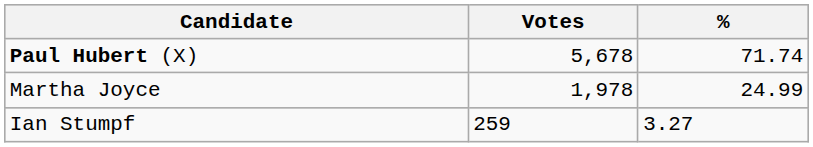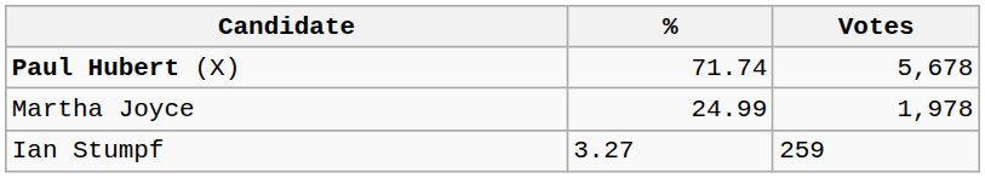columns swapped: Votes <-> %
